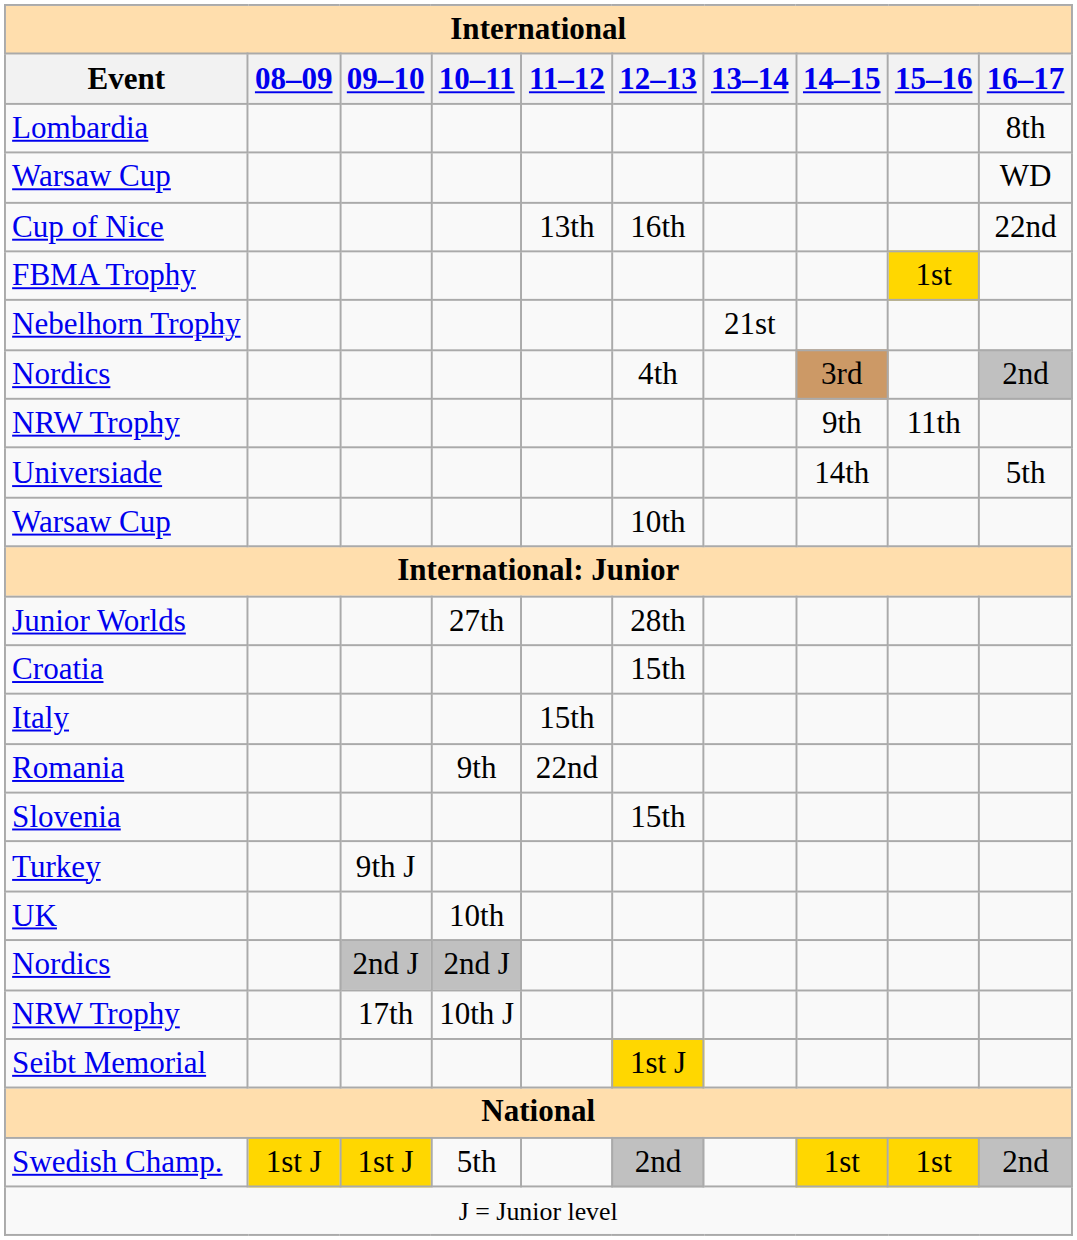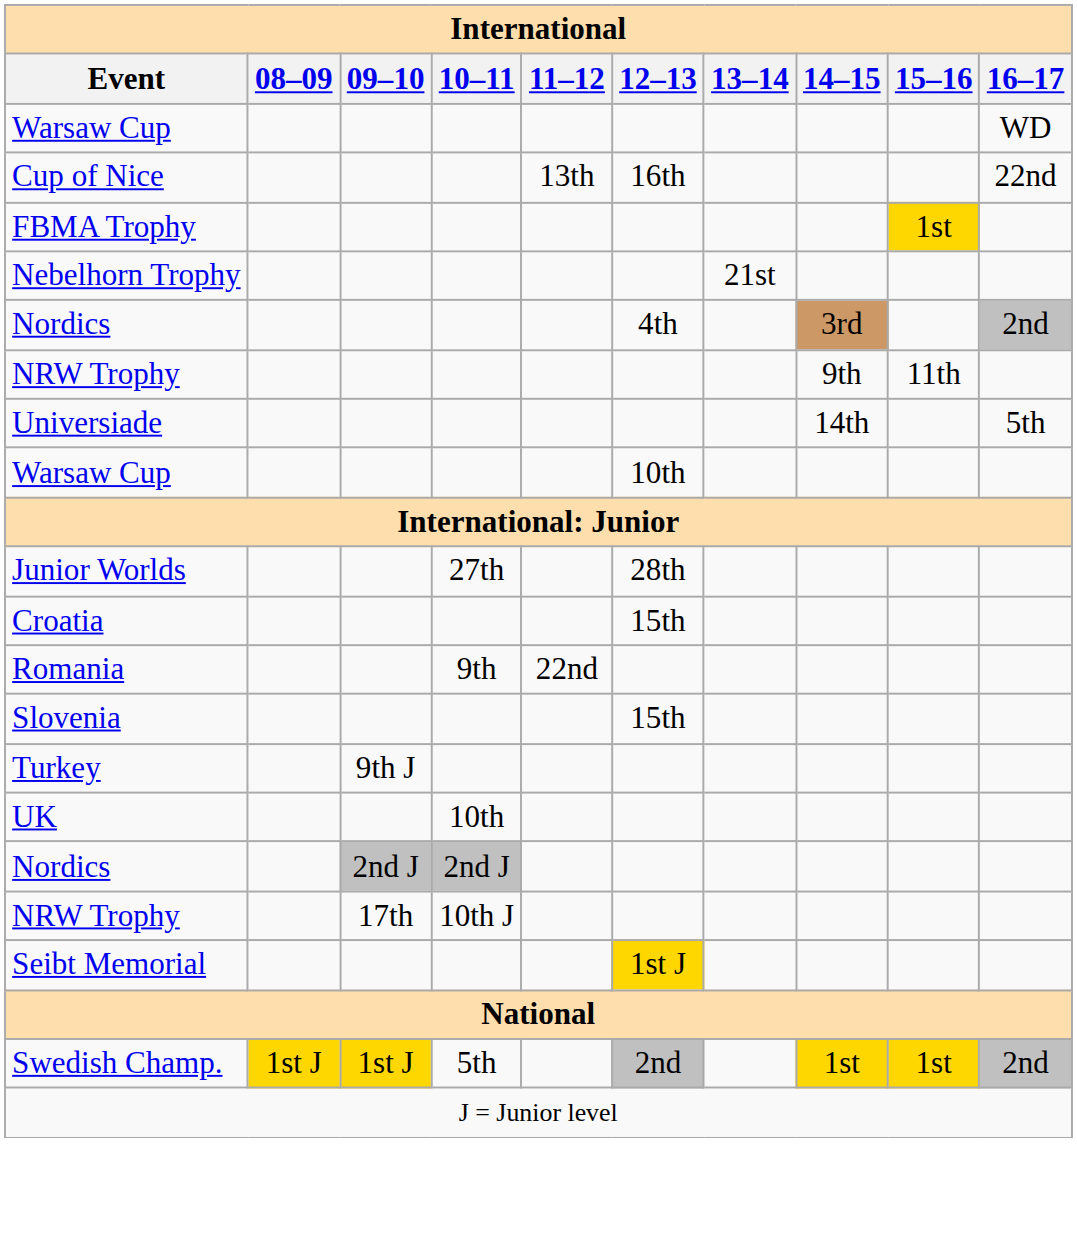- row: Lombardia | 8th
- row: Italy | 15th
